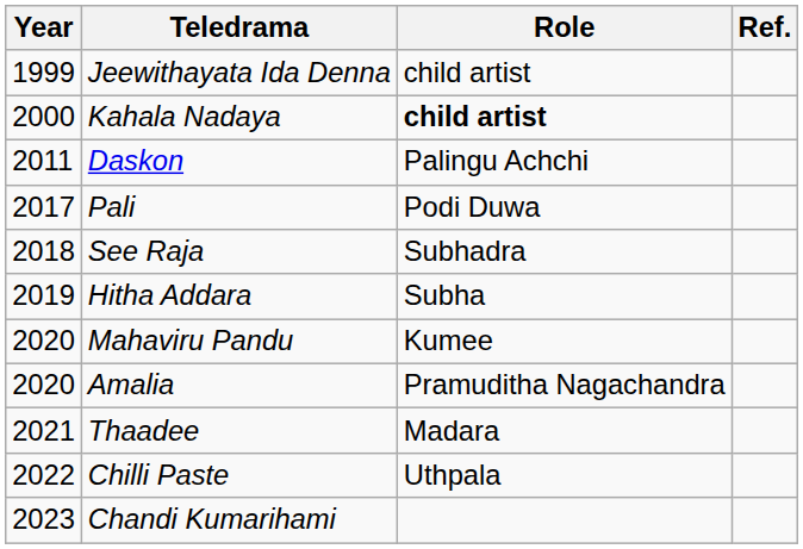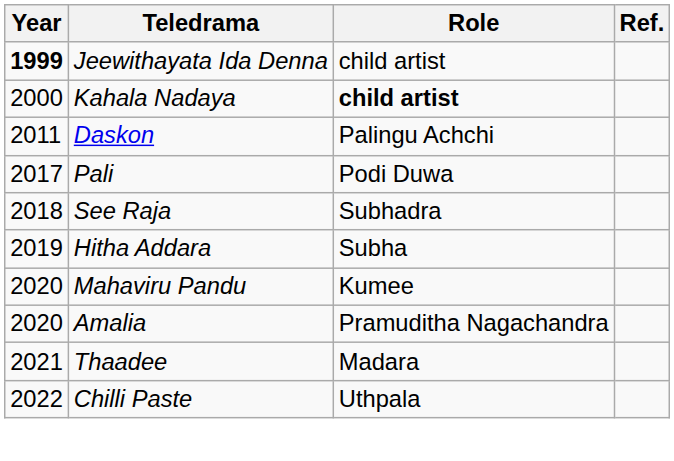Jeewithayata Ida Denna | Year: normal -> bold
- row: 2023 | Chandi Kumarihami
